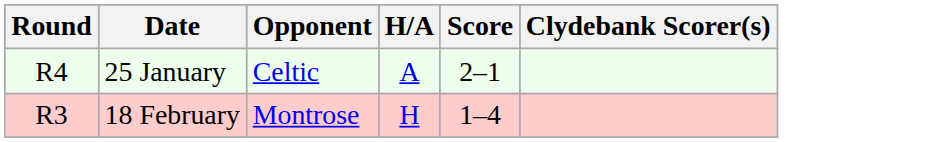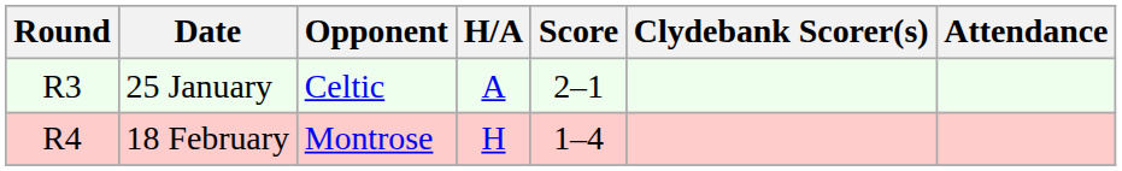+ column: Attendance
25 January | Round: R4 -> R3
18 February | Round: R3 -> R4
